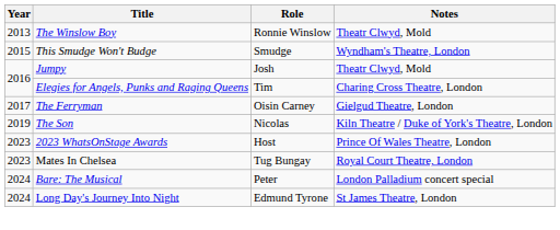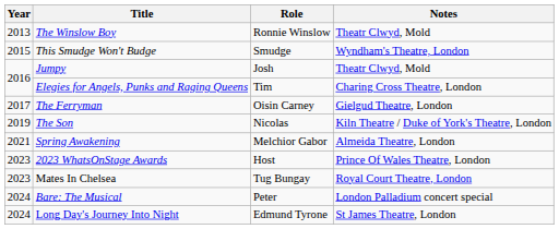+ row: 2021 | Spring Awakening | Melchior Gabor | Almeida Theatre, London
